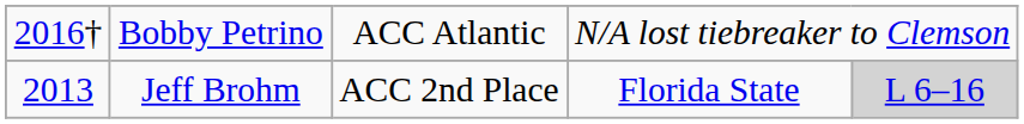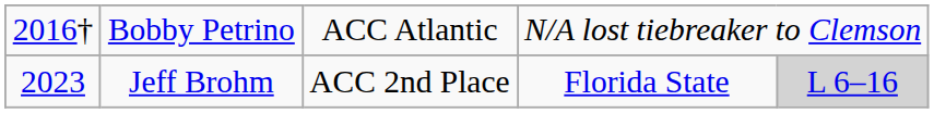Jeff Brohm | column 1: 2013 -> 2023
